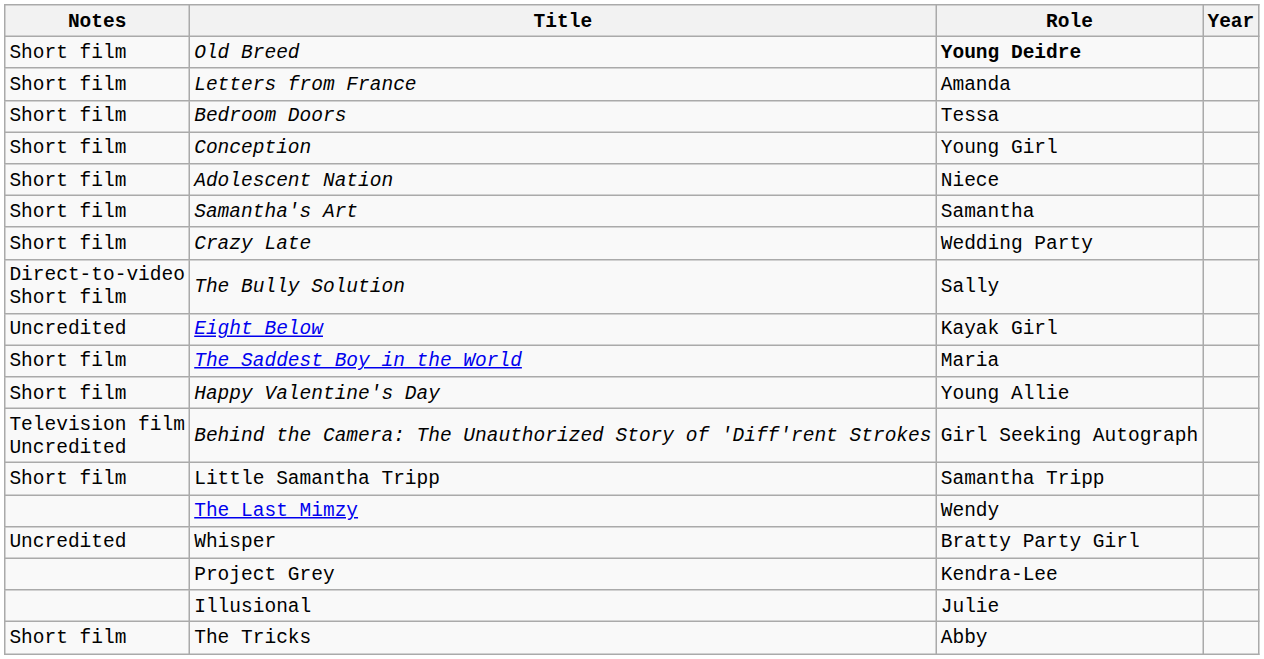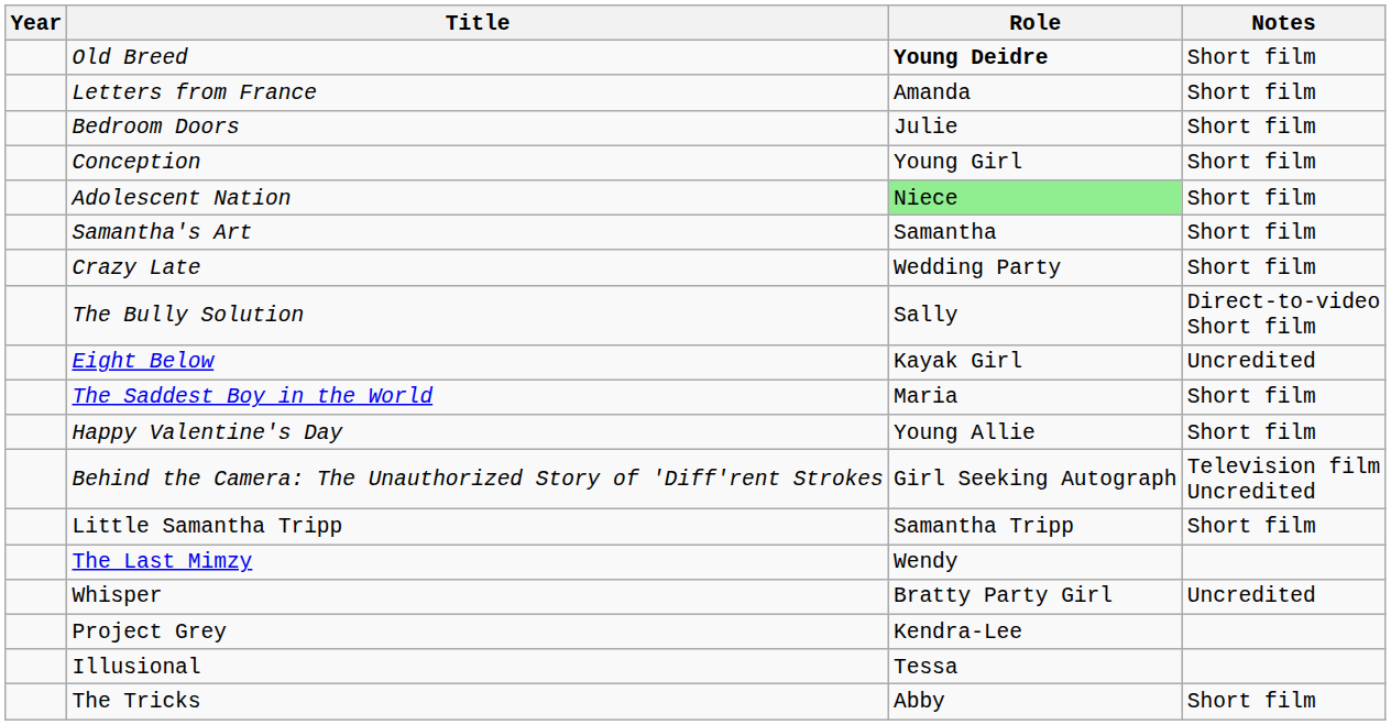columns swapped: Year <-> Notes
Bedroom Doors | Role: Tessa -> Julie
Adolescent Nation | Role: no background -> lightgreen background
Illusional | Role: Julie -> Tessa
